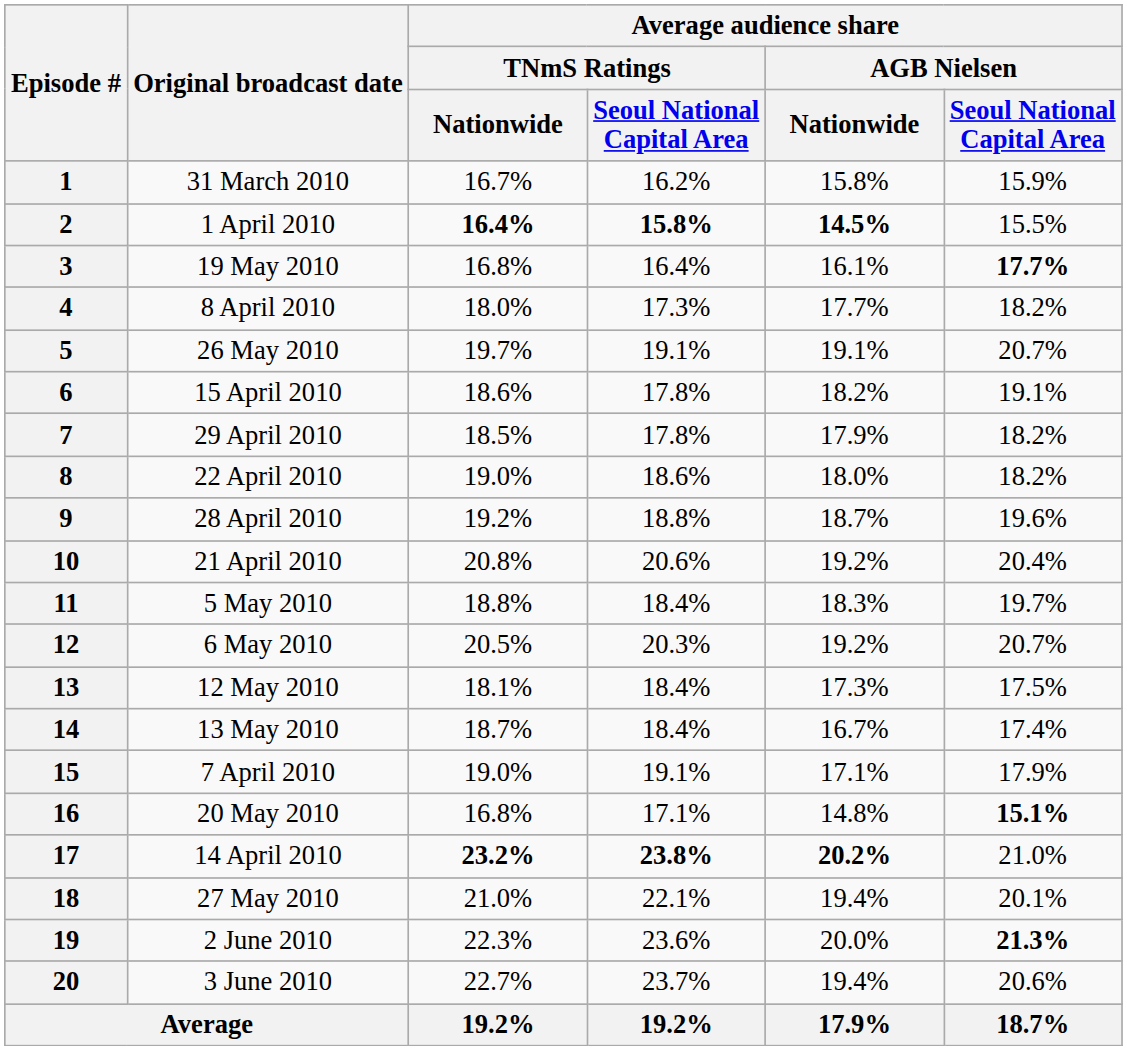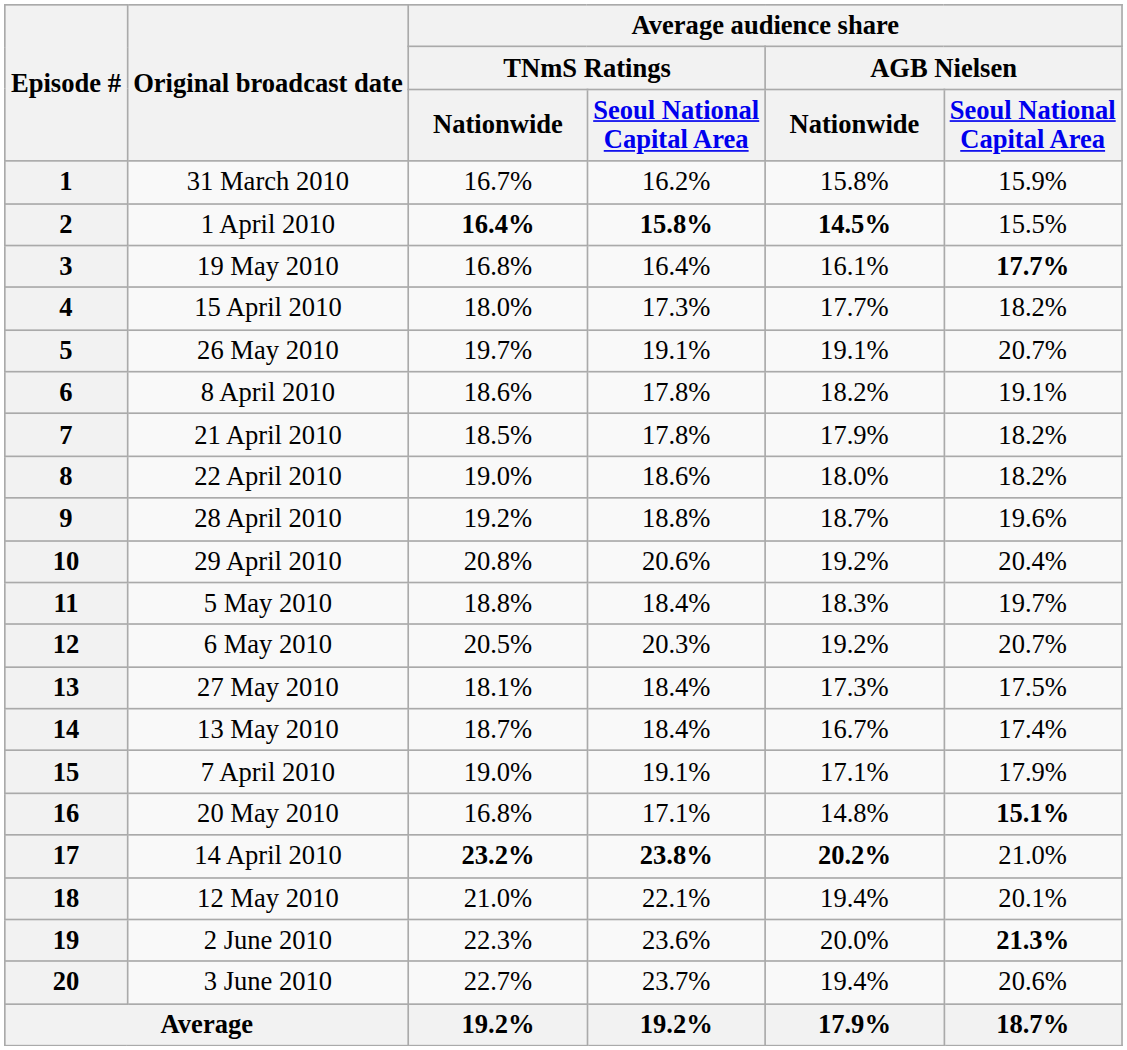4 | Original broadcast date: 8 April 2010 -> 15 April 2010
6 | Original broadcast date: 15 April 2010 -> 8 April 2010
7 | Original broadcast date: 29 April 2010 -> 21 April 2010
10 | Original broadcast date: 21 April 2010 -> 29 April 2010
13 | Original broadcast date: 12 May 2010 -> 27 May 2010
18 | Original broadcast date: 27 May 2010 -> 12 May 2010
